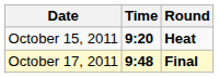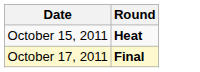- column: Time | 9:20 | 9:48
